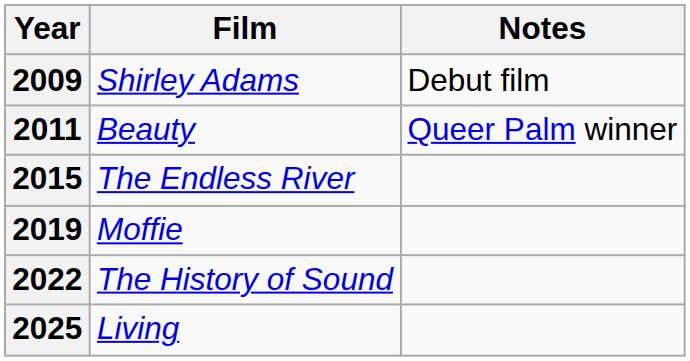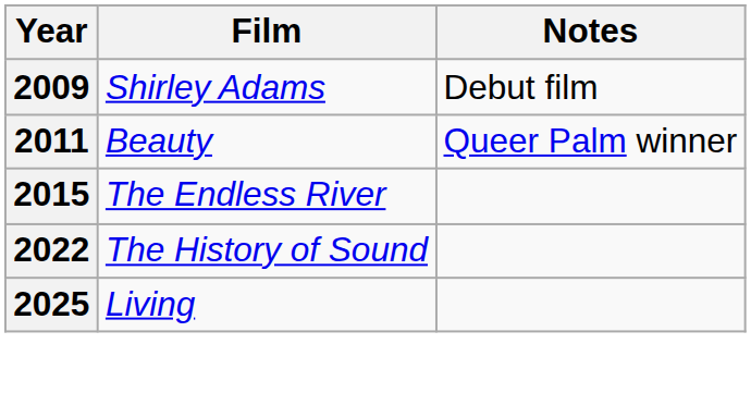- row: 2019 | Moffie
